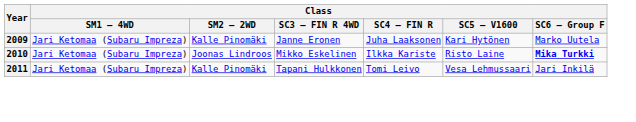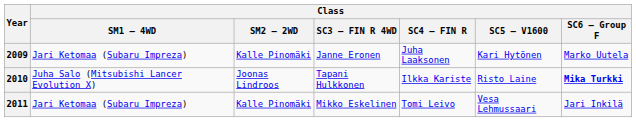2010 | Class / SM1 – 4WD: Jari Ketomaa (Subaru Impreza) -> Juha Salo (Mitsubishi Lancer Evolution X)
2010 | Class / SC3 – FIN R 4WD: Mikko Eskelinen -> Tapani Hulkkonen
2011 | Class / SC3 – FIN R 4WD: Tapani Hulkkonen -> Mikko Eskelinen
